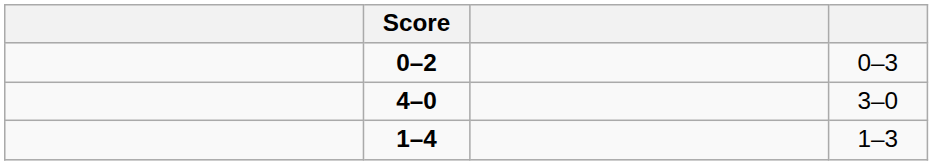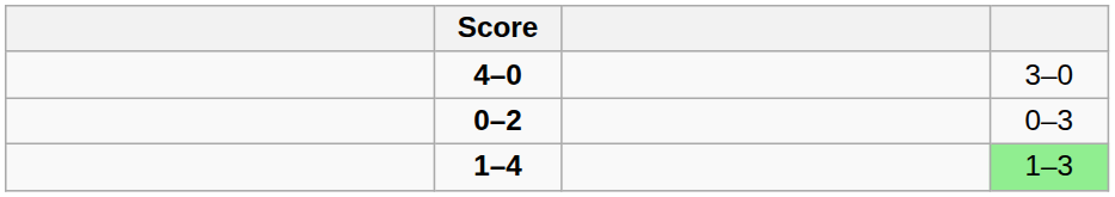rows swapped: 0–2 <-> 4–0
1–4 | column 4: no background -> lightgreen background
